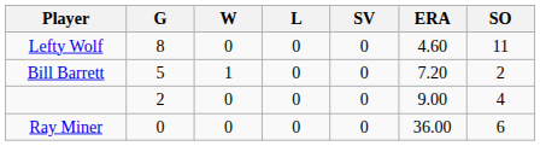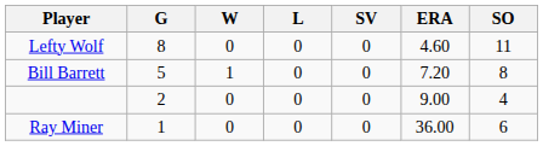Bill Barrett | SO: 2 -> 8
Ray Miner | G: 0 -> 1
